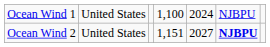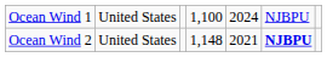Ocean Wind 2 | column 4: 1,151 -> 1,148
Ocean Wind 2 | column 5: 2027 -> 2021
